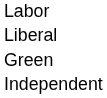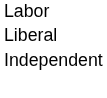- row: Green
